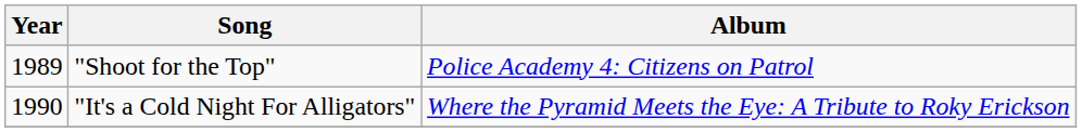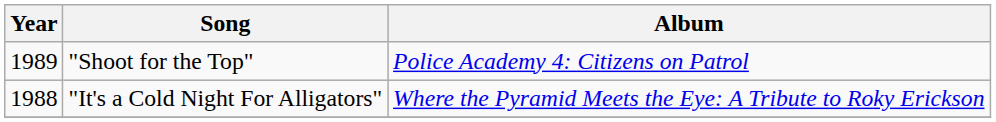"It's a Cold Night For Alligators" | Year: 1990 -> 1988
